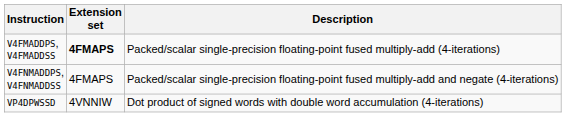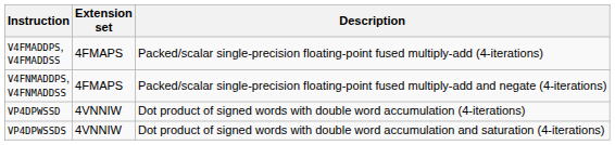V4FMADDPS, V4FMADDSS | Extension set: bold -> normal
+ row: VP4DPWSSDS | 4VNNIW | Dot product of signed words with double word accumulation and saturation (4-iterations)
